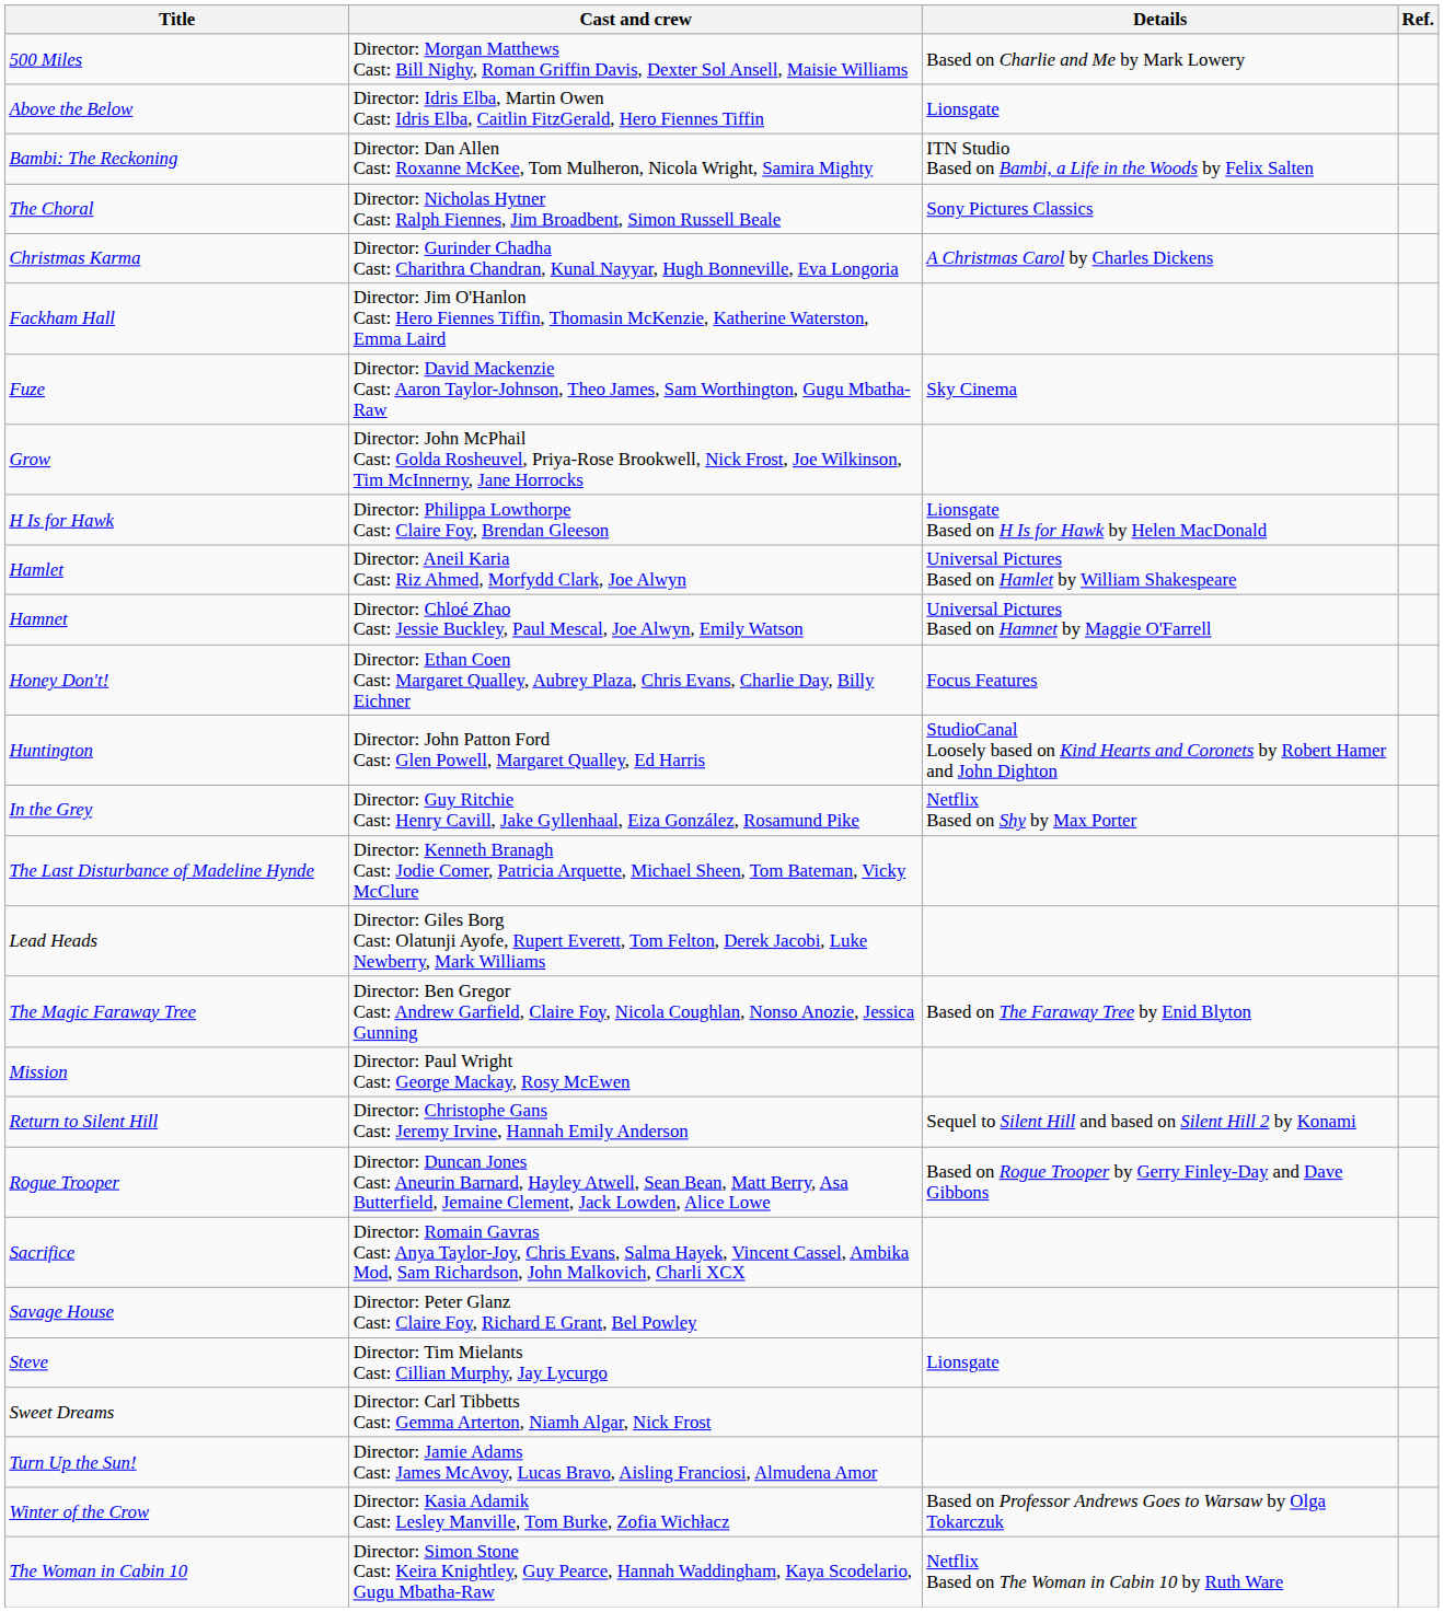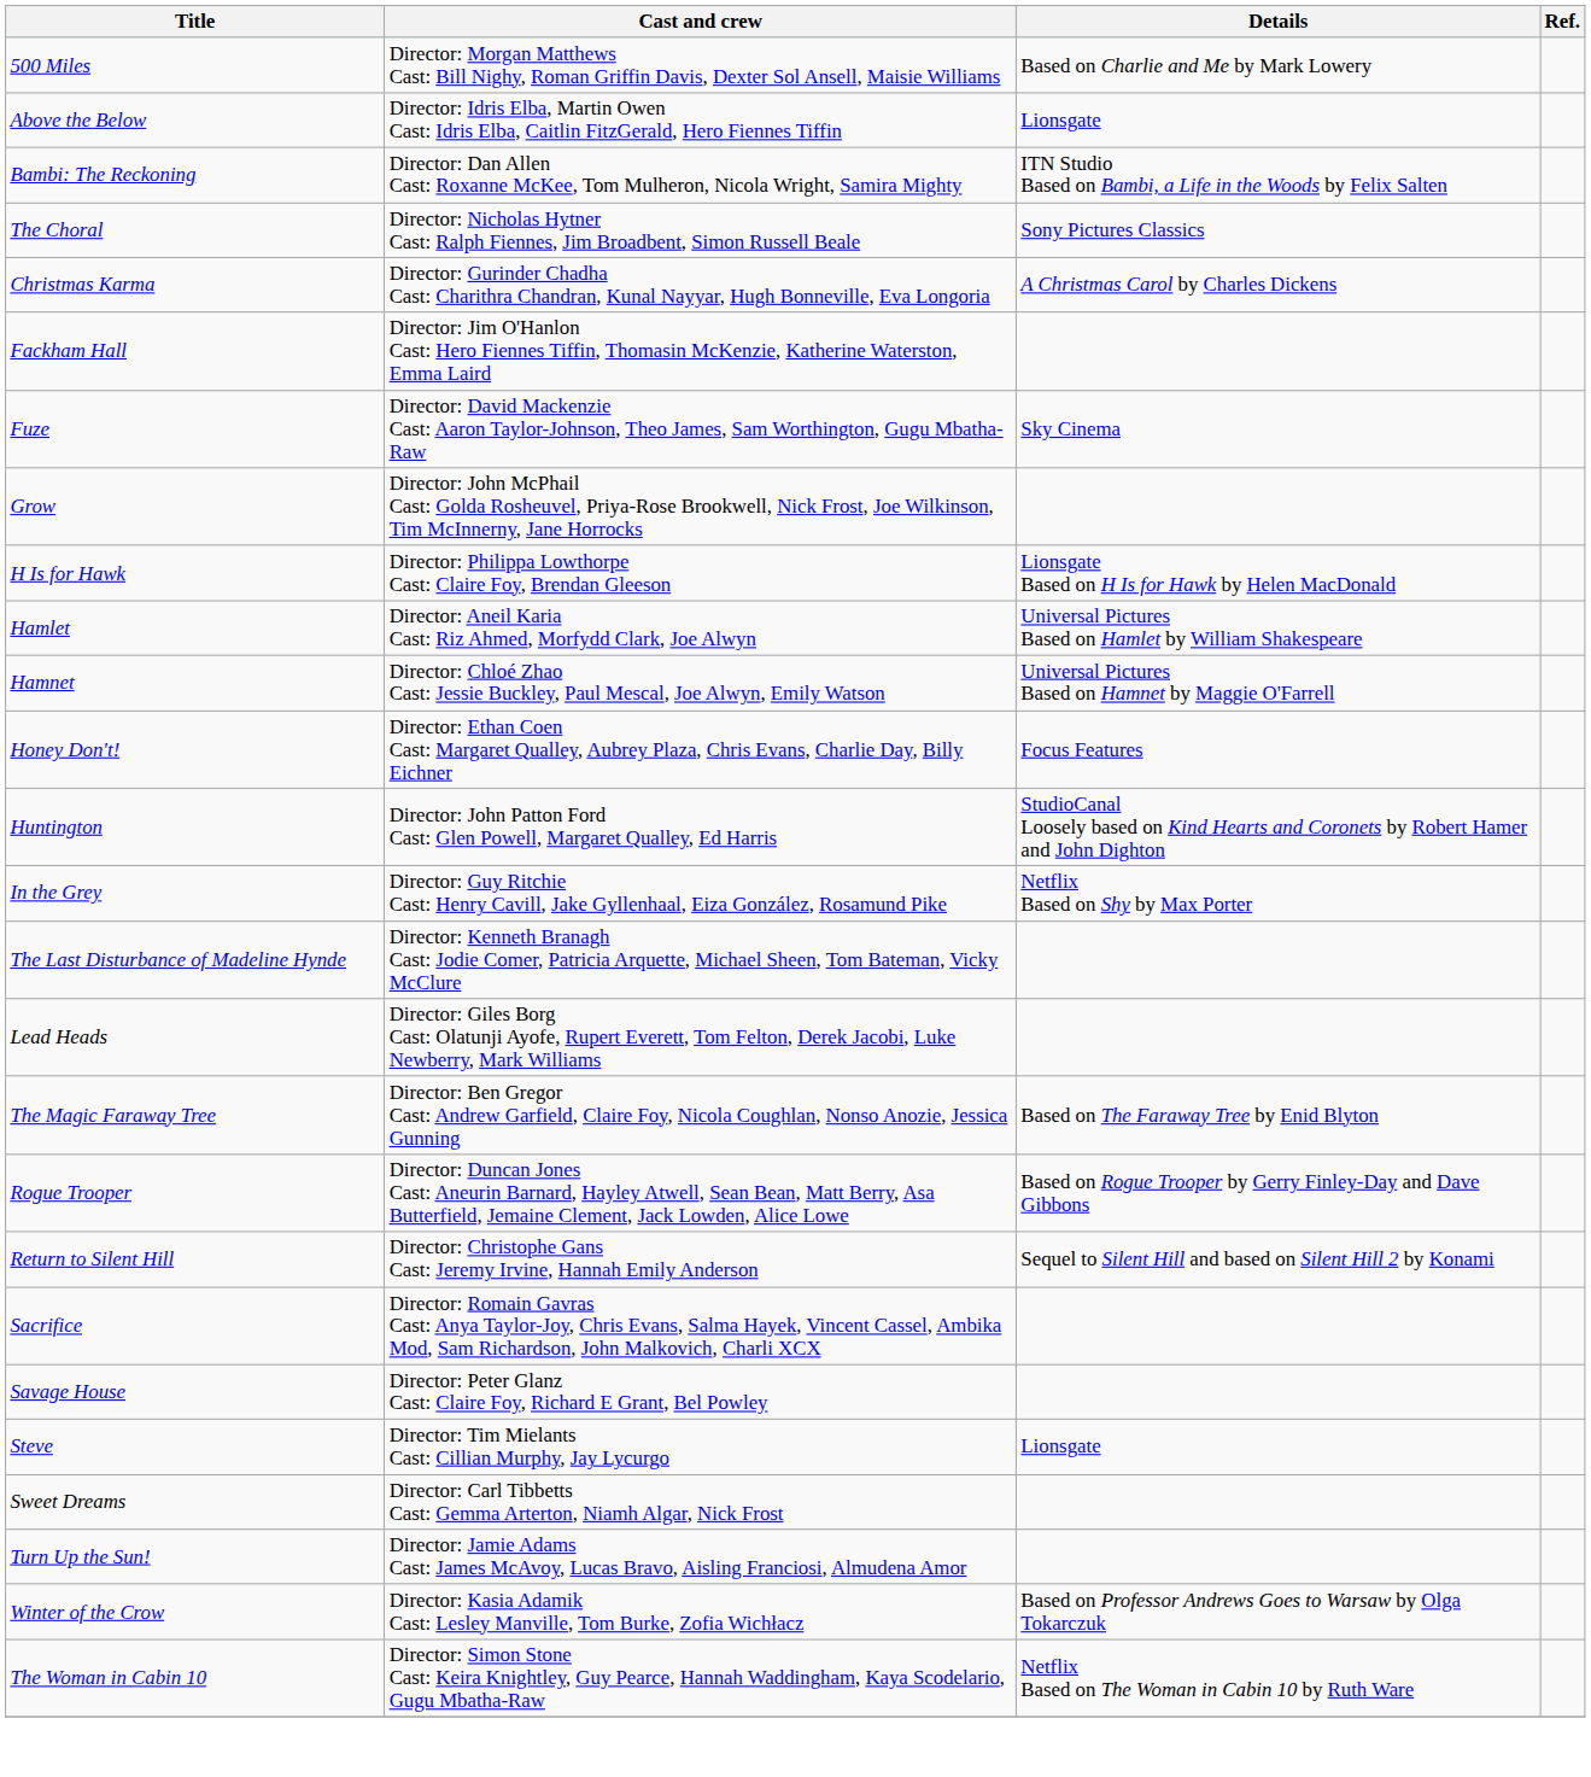- row: Mission | Director: Paul Wright Cast: George Mackay, Rosy McEwen
rows swapped: Return to Silent Hill <-> Rogue Trooper
